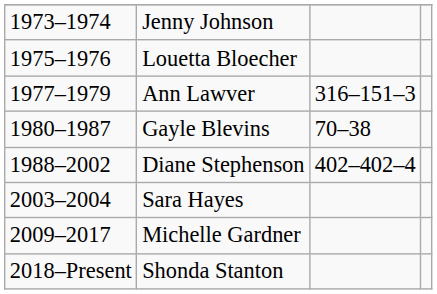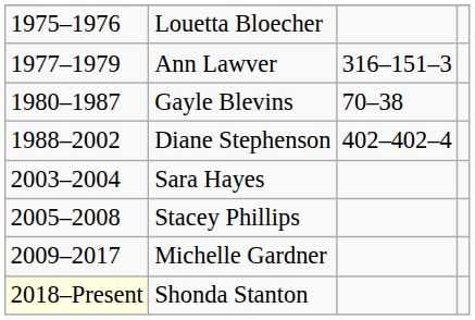- row: 1973–1974 | Jenny Johnson
+ row: 2005–2008 | Stacey Phillips
Shonda Stanton | column 1: no background -> lightyellow background
